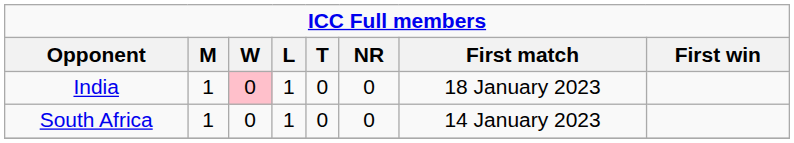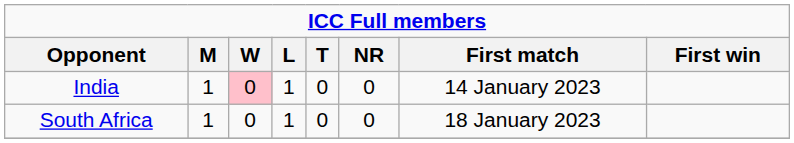India | First match: 18 January 2023 -> 14 January 2023
South Africa | First match: 14 January 2023 -> 18 January 2023
